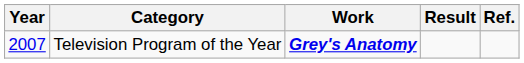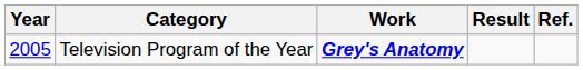Television Program of the Year | Year: 2007 -> 2005
